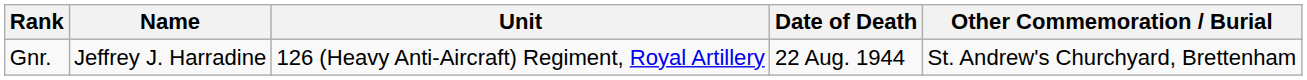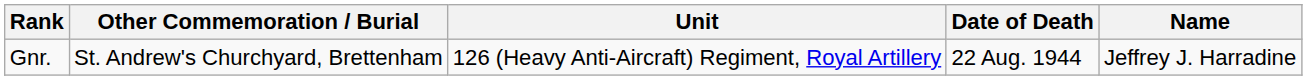columns swapped: Name <-> Other Commemoration / Burial
